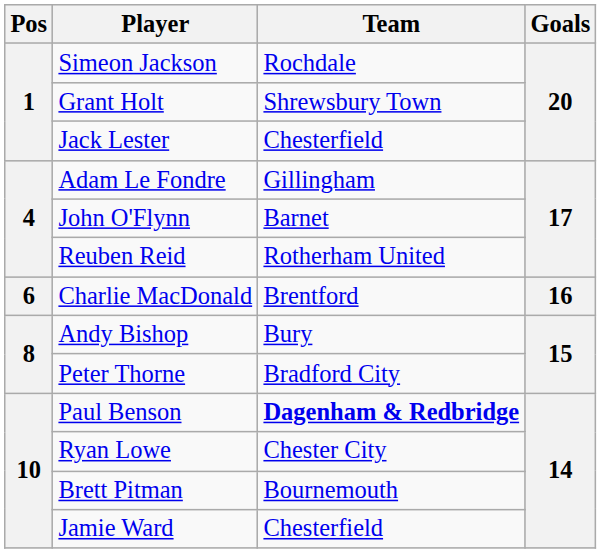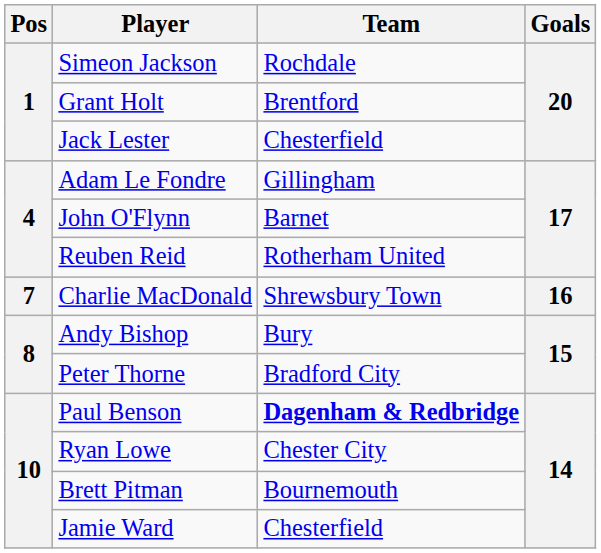Grant Holt | Team: Shrewsbury Town -> Brentford
Charlie MacDonald | Pos: 6 -> 7
Charlie MacDonald | Team: Brentford -> Shrewsbury Town
